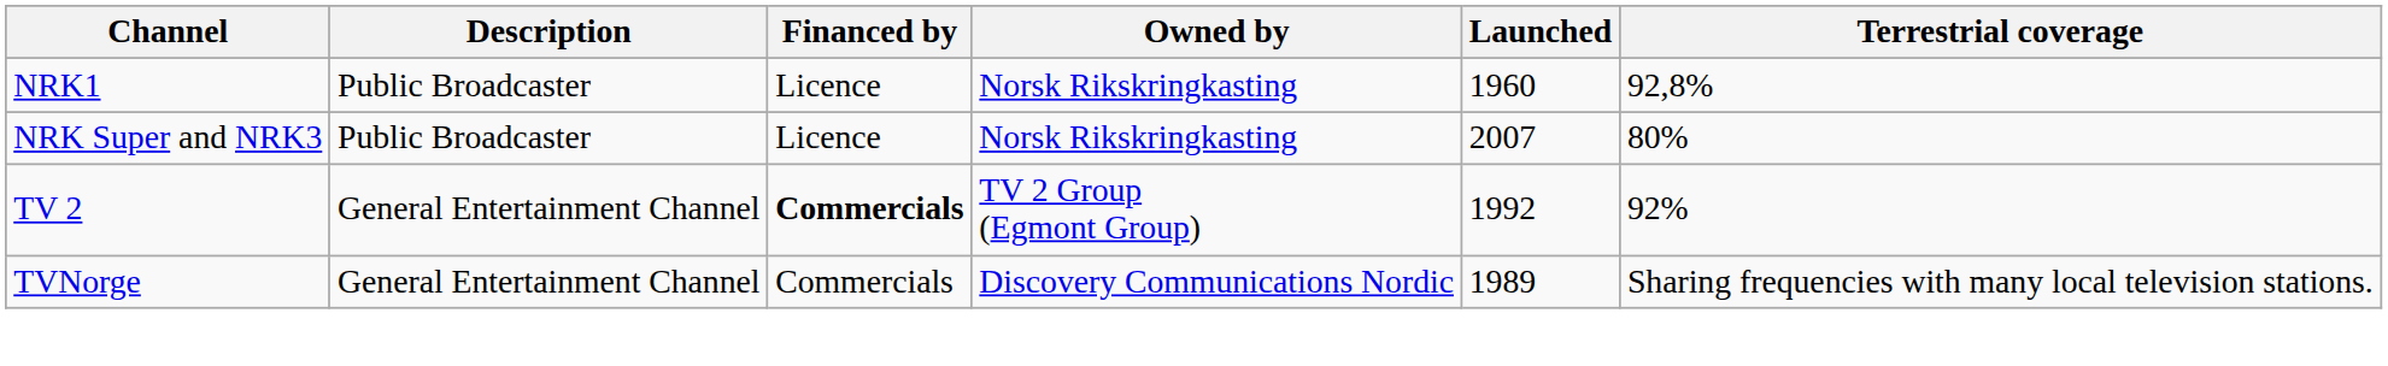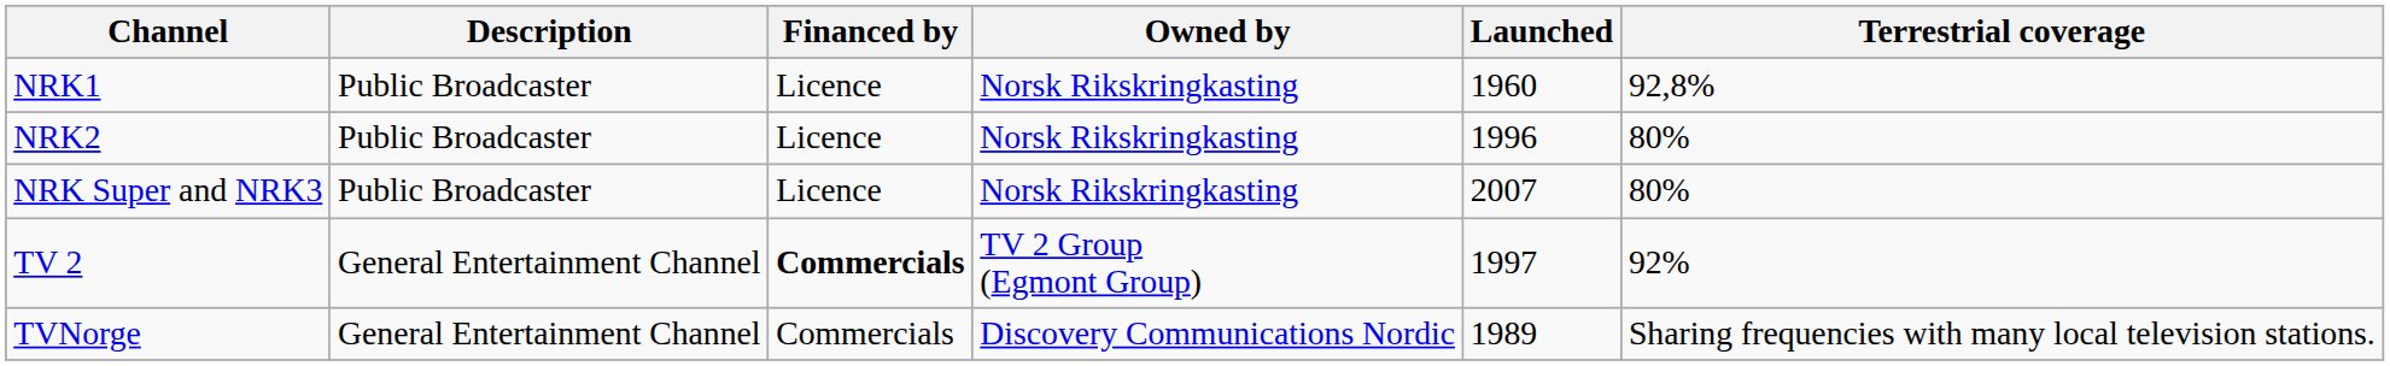+ row: NRK2 | Public Broadcaster | Licence | Norsk Rikskringkasting | 1996 | 80%
TV 2 | Launched: 1992 -> 1997
